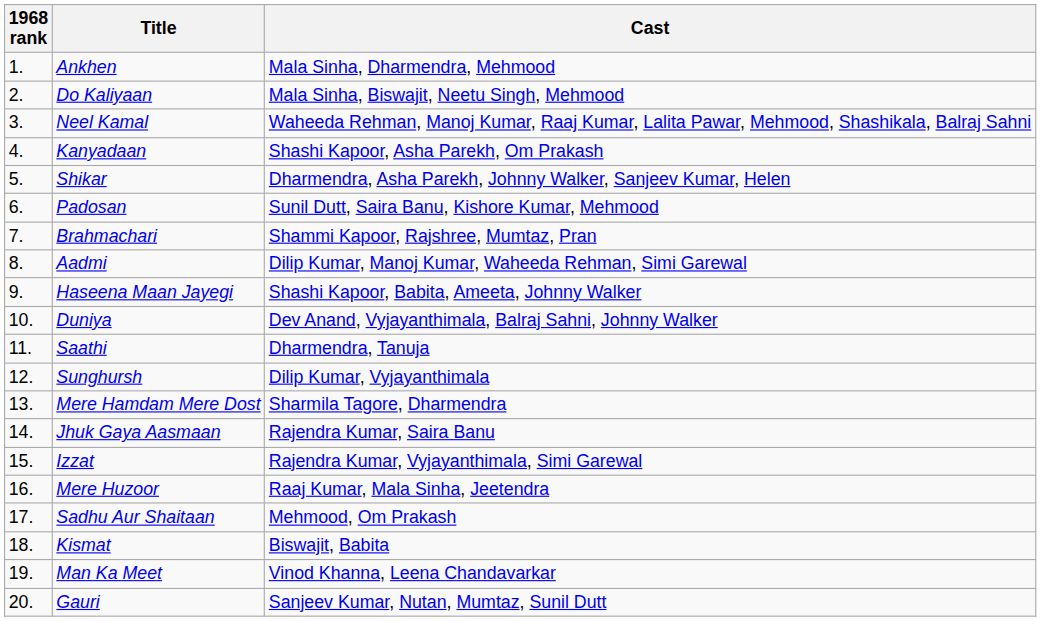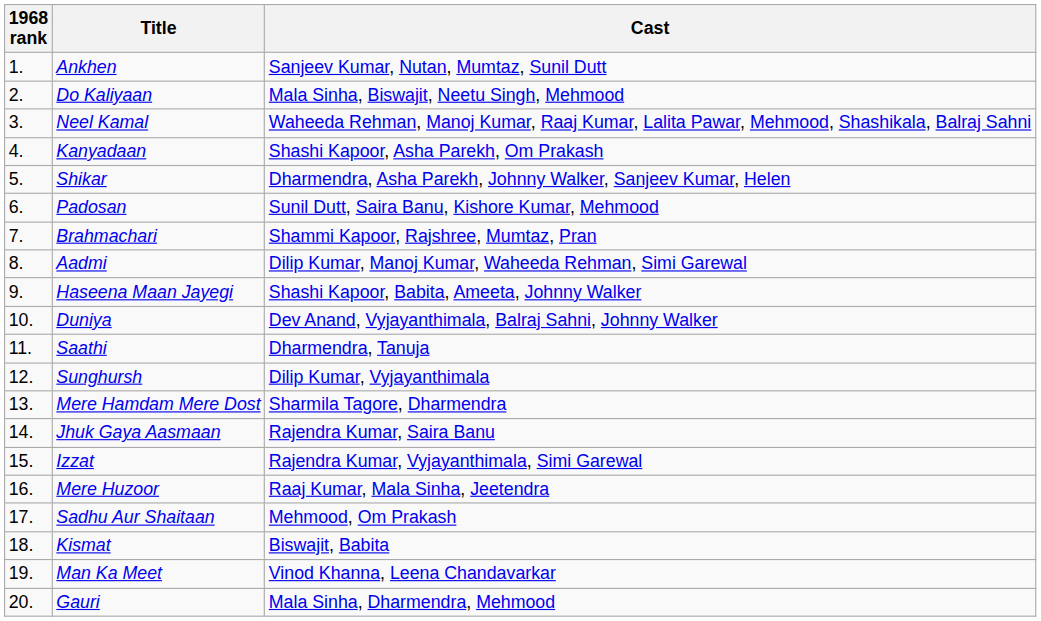Ankhen | Cast: Mala Sinha, Dharmendra, Mehmood -> Sanjeev Kumar, Nutan, Mumtaz, Sunil Dutt
Gauri | Cast: Sanjeev Kumar, Nutan, Mumtaz, Sunil Dutt -> Mala Sinha, Dharmendra, Mehmood
